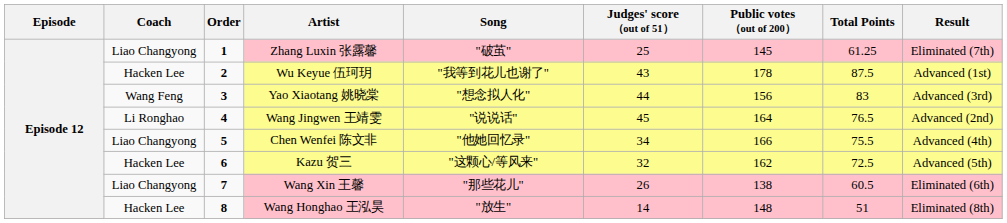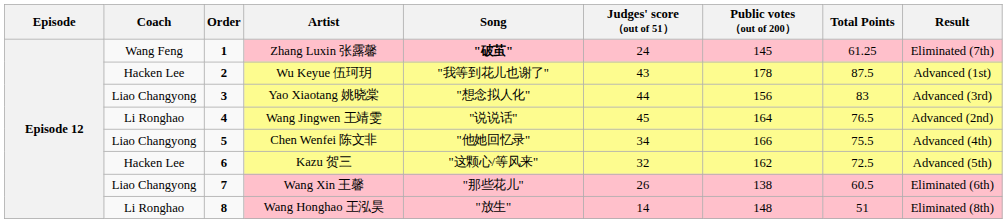Zhang Luxin 张露馨 | Coach: Liao Changyong -> Wang Feng
Zhang Luxin 张露馨 | Song: normal -> bold
Zhang Luxin 张露馨 | Judges' score （out of 51）: 25 -> 24
Yao Xiaotang 姚晓棠 | Coach: Wang Feng -> Liao Changyong
Wang Honghao 王泓昊 | Coach: Hacken Lee -> Li Ronghao
